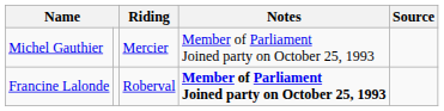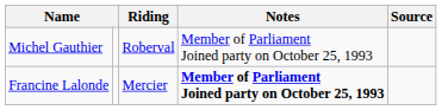Michel Gauthier | Riding: Mercier -> Roberval
Francine Lalonde | Riding: Roberval -> Mercier
